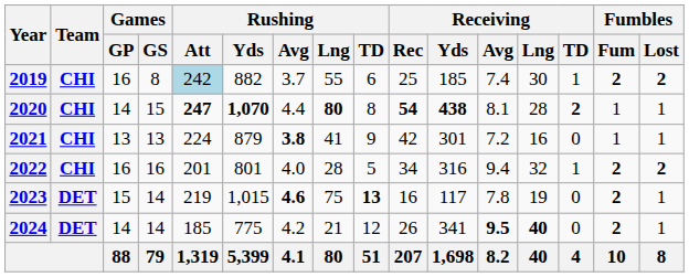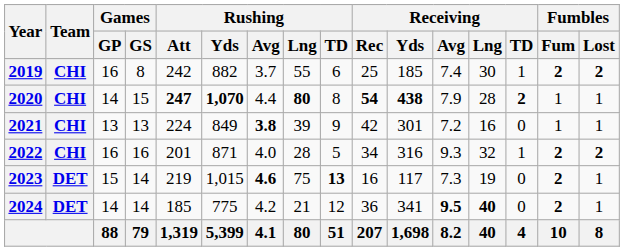2019 | Rushing / Att: lightblue background -> no background
2020 | Receiving / Avg: 8.1 -> 7.9
2021 | Rushing / Yds: 879 -> 849
2021 | Rushing / Lng: 41 -> 39
2022 | Rushing / Yds: 801 -> 871
2022 | Receiving / Avg: 9.4 -> 9.3
2023 | Receiving / Avg: 7.8 -> 7.3
2024 | Receiving / Rec: 26 -> 36
